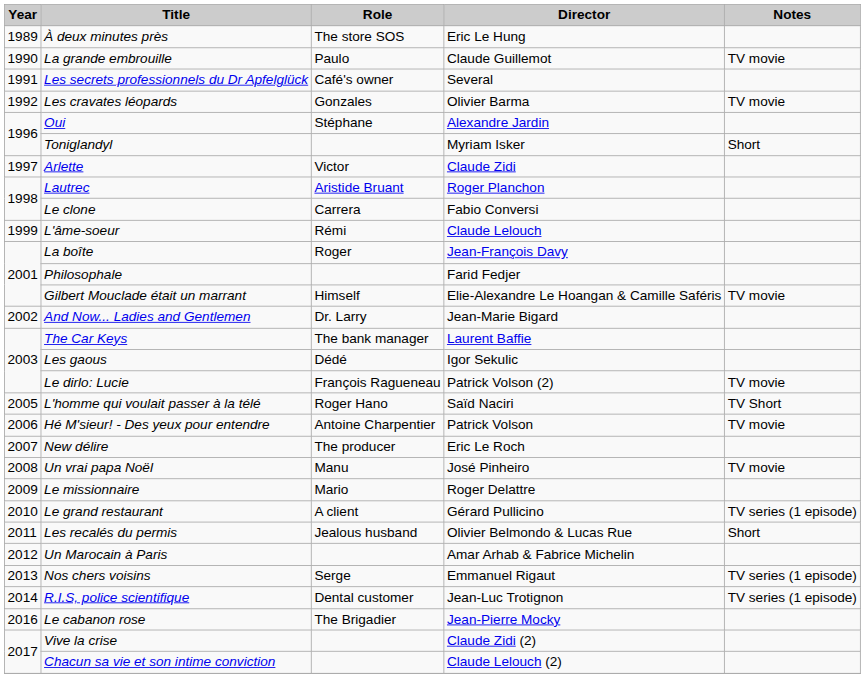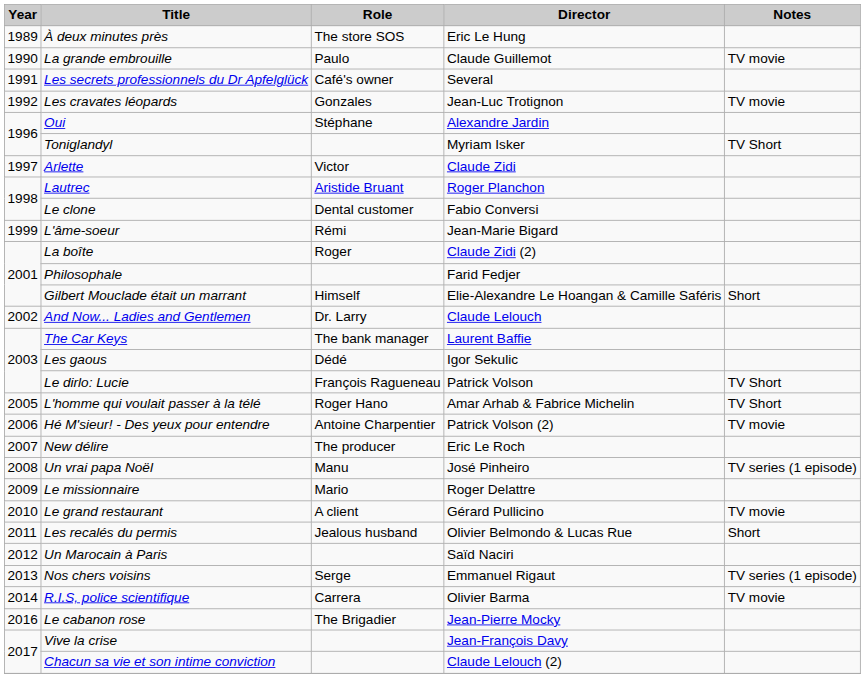Les cravates léopards | Director: Olivier Barma -> Jean-Luc Trotignon
Toniglandyl | Notes: Short -> TV Short
Le clone | Role: Carrera -> Dental customer
L'âme-soeur | Director: Claude Lelouch -> Jean-Marie Bigard
La boîte | Director: Jean-François Davy -> Claude Zidi (2)
Gilbert Mouclade était un marrant | Notes: TV movie -> Short
And Now... Ladies and Gentlemen | Director: Jean-Marie Bigard -> Claude Lelouch
Le dirlo: Lucie | Director: Patrick Volson (2) -> Patrick Volson
Le dirlo: Lucie | Notes: TV movie -> TV Short
L'homme qui voulait passer à la télé | Director: Saïd Naciri -> Amar Arhab & Fabrice Michelin
Hé M'sieur! - Des yeux pour entendre | Director: Patrick Volson -> Patrick Volson (2)
Un vrai papa Noël | Notes: TV movie -> TV series (1 episode)
Le grand restaurant | Notes: TV series (1 episode) -> TV movie
Un Marocain à Paris | Director: Amar Arhab & Fabrice Michelin -> Saïd Naciri
R.I.S, police scientifique | Role: Dental customer -> Carrera
R.I.S, police scientifique | Director: Jean-Luc Trotignon -> Olivier Barma
R.I.S, police scientifique | Notes: TV series (1 episode) -> TV movie
Vive la crise | Director: Claude Zidi (2) -> Jean-François Davy
